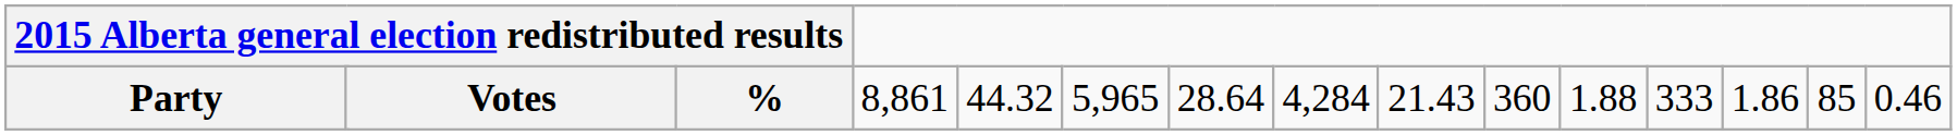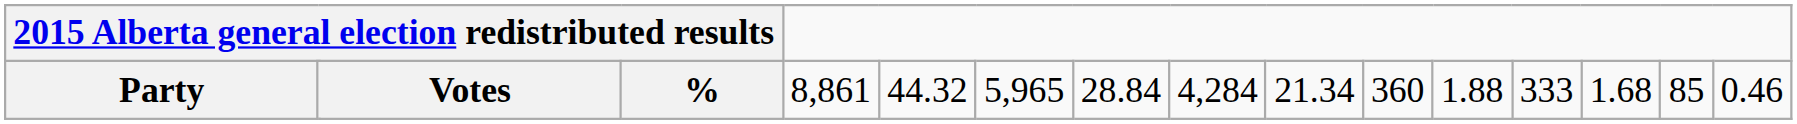Party | column 8: 28.64 -> 28.84
Party | column 10: 21.43 -> 21.34
Party | column 14: 1.86 -> 1.68
